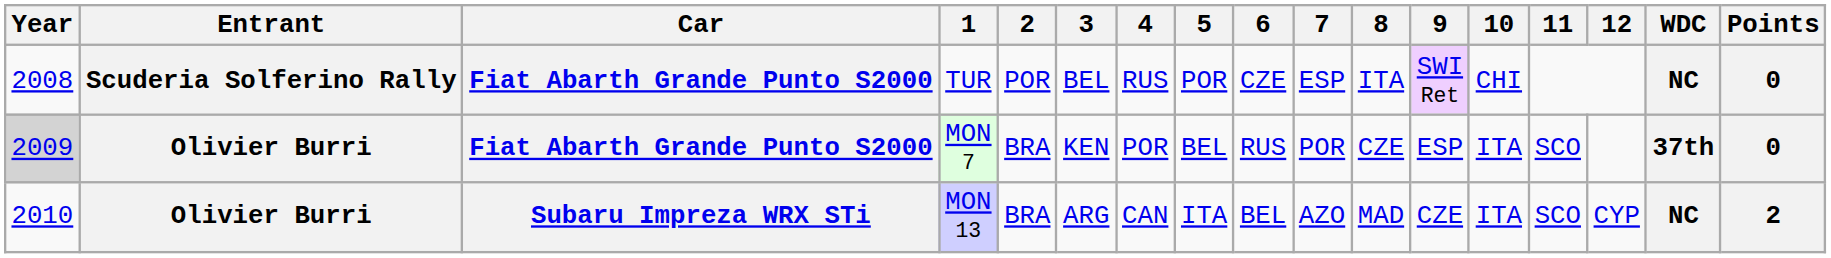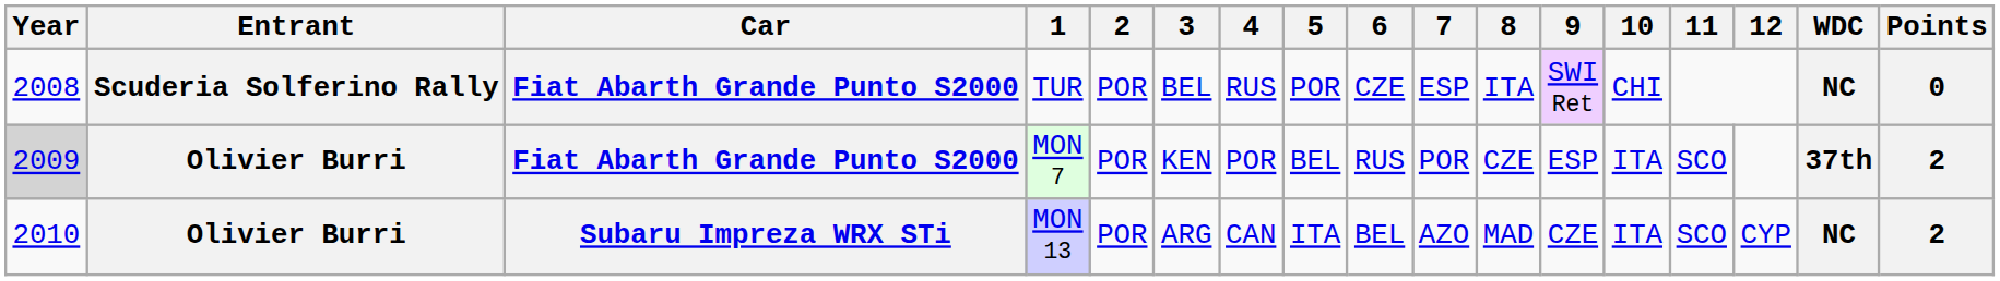MON 7 | 2: BRA -> POR
MON 7 | Points: 0 -> 2
MON 13 | 2: BRA -> POR
